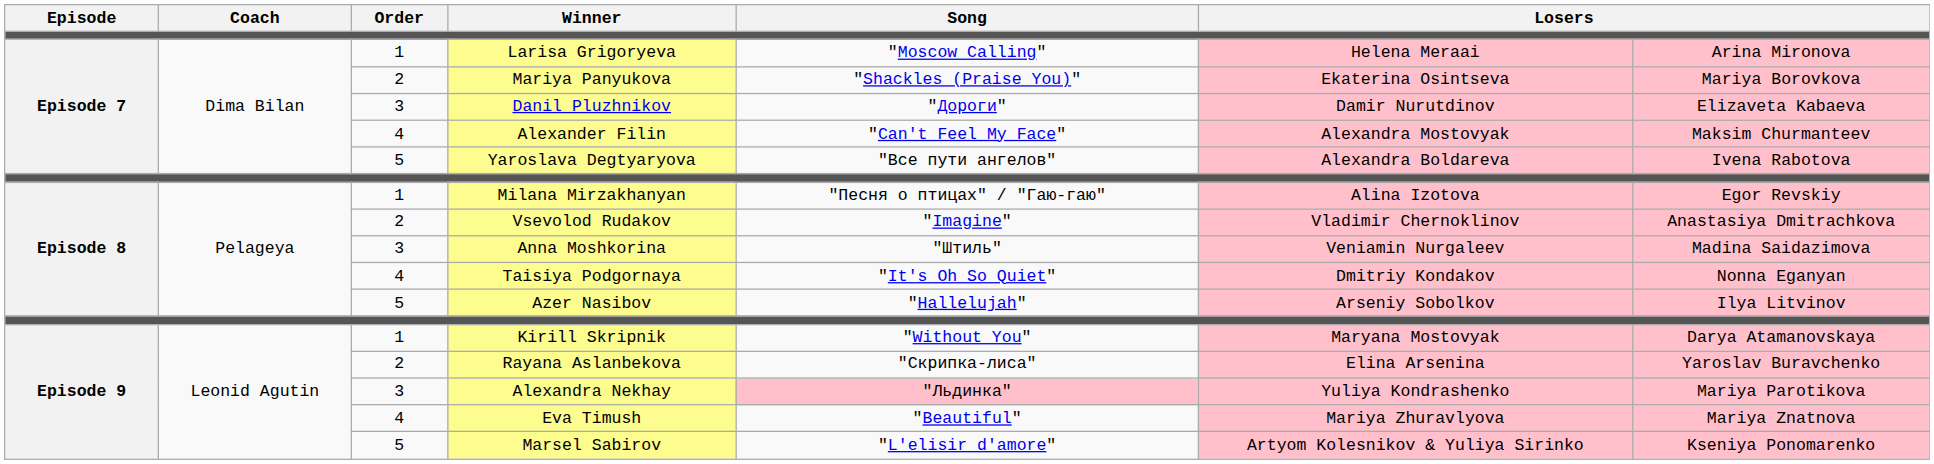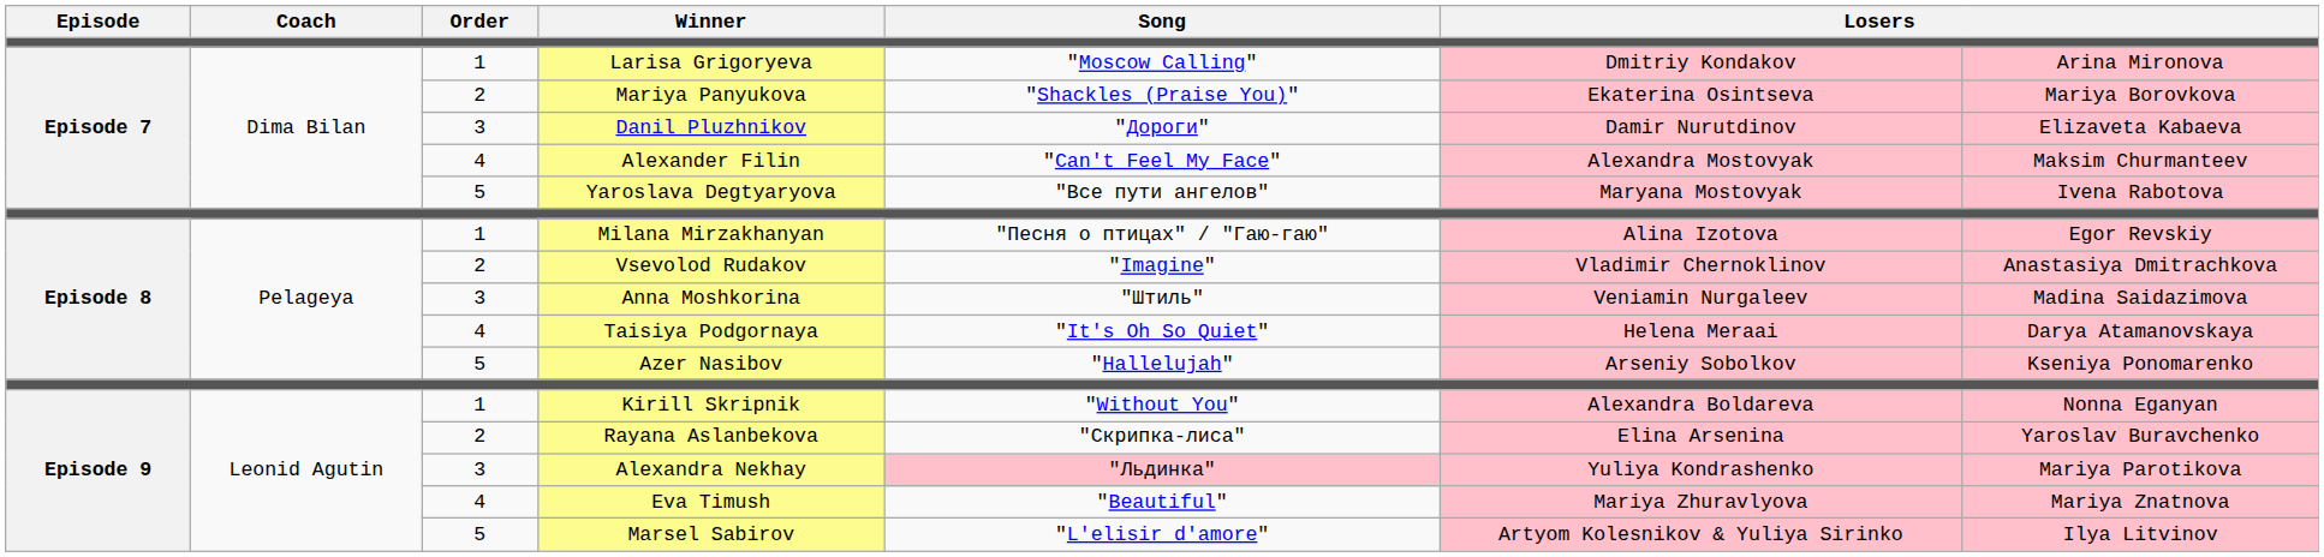Larisa Grigoryeva | column 6: Helena Meraai -> Dmitriy Kondakov
Yaroslava Degtyaryova | column 6: Alexandra Boldareva -> Maryana Mostovyak
Taisiya Podgornaya | column 6: Dmitriy Kondakov -> Helena Meraai
Taisiya Podgornaya | column 7: Nonna Eganyan -> Darya Atamanovskaya
Azer Nasibov | column 7: Ilya Litvinov -> Kseniya Ponomarenko
Kirill Skripnik | column 6: Maryana Mostovyak -> Alexandra Boldareva
Kirill Skripnik | column 7: Darya Atamanovskaya -> Nonna Eganyan
Marsel Sabirov | column 7: Kseniya Ponomarenko -> Ilya Litvinov
